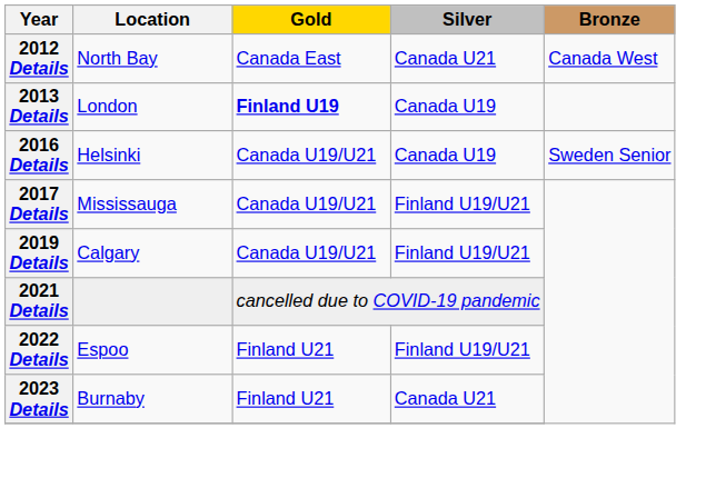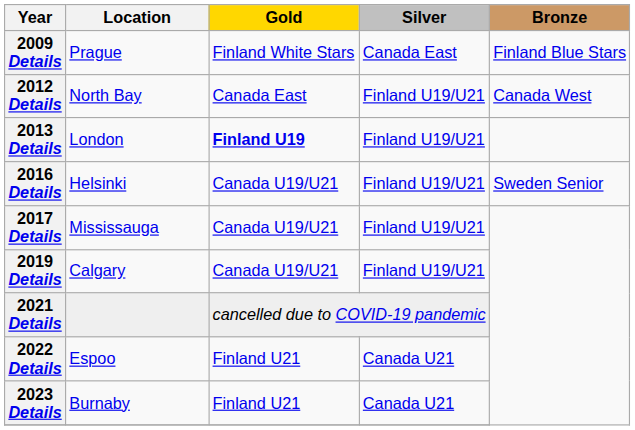+ row: 2009 Details | Prague | Finland White Stars | Canada East | Finland Blue Stars
2012 Details | Silver: Canada U21 -> Finland U19/U21
2013 Details | Silver: Canada U19 -> Finland U19/U21
2016 Details | Silver: Canada U19 -> Finland U19/U21
2022 Details | Silver: Finland U19/U21 -> Canada U21
